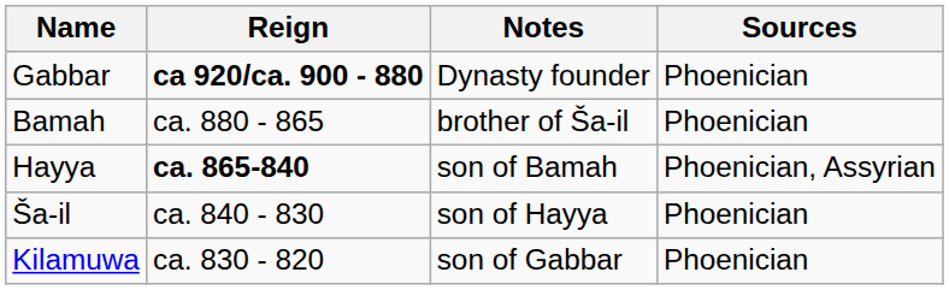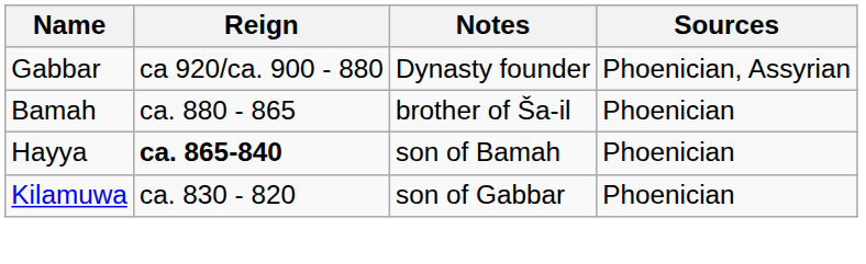Gabbar | Reign: bold -> normal
Gabbar | Sources: Phoenician -> Phoenician, Assyrian
Hayya | Sources: Phoenician, Assyrian -> Phoenician
- row: Ša-il | ca. 840 - 830 | son of Hayya | Phoenician
